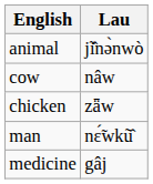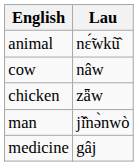animal | Lau: jĩ̂nə̀nwò -> nɛ̃́wkũ̂
man | Lau: nɛ̃́wkũ̂ -> jĩ̂nə̀nwò
